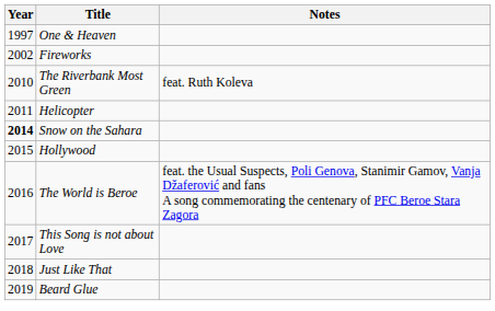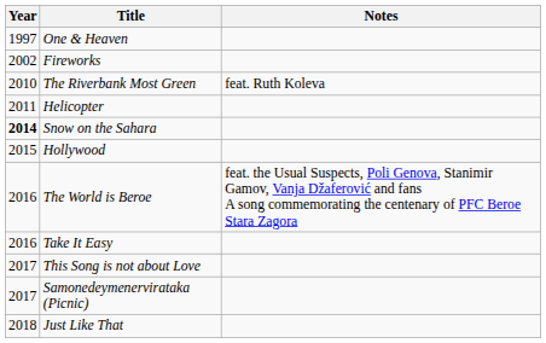+ row: 2016 | Take It Easy
+ row: 2017 | Samonedeymenervirataka (Picnic)
- row: 2019 | Beard Glue
